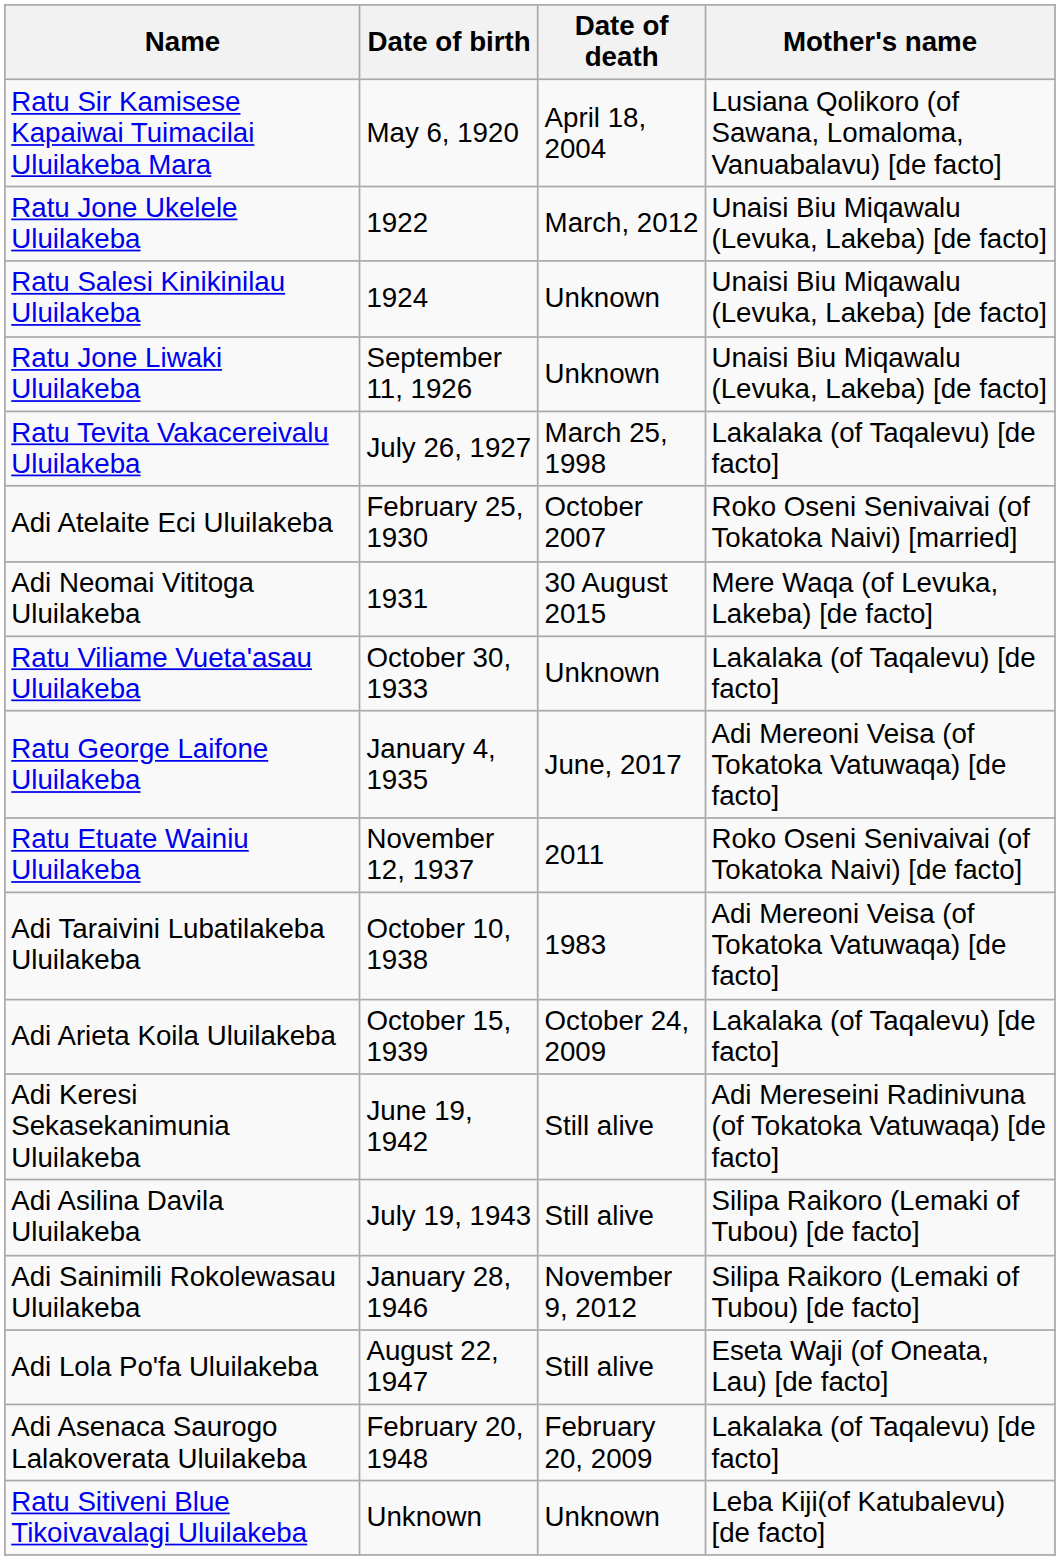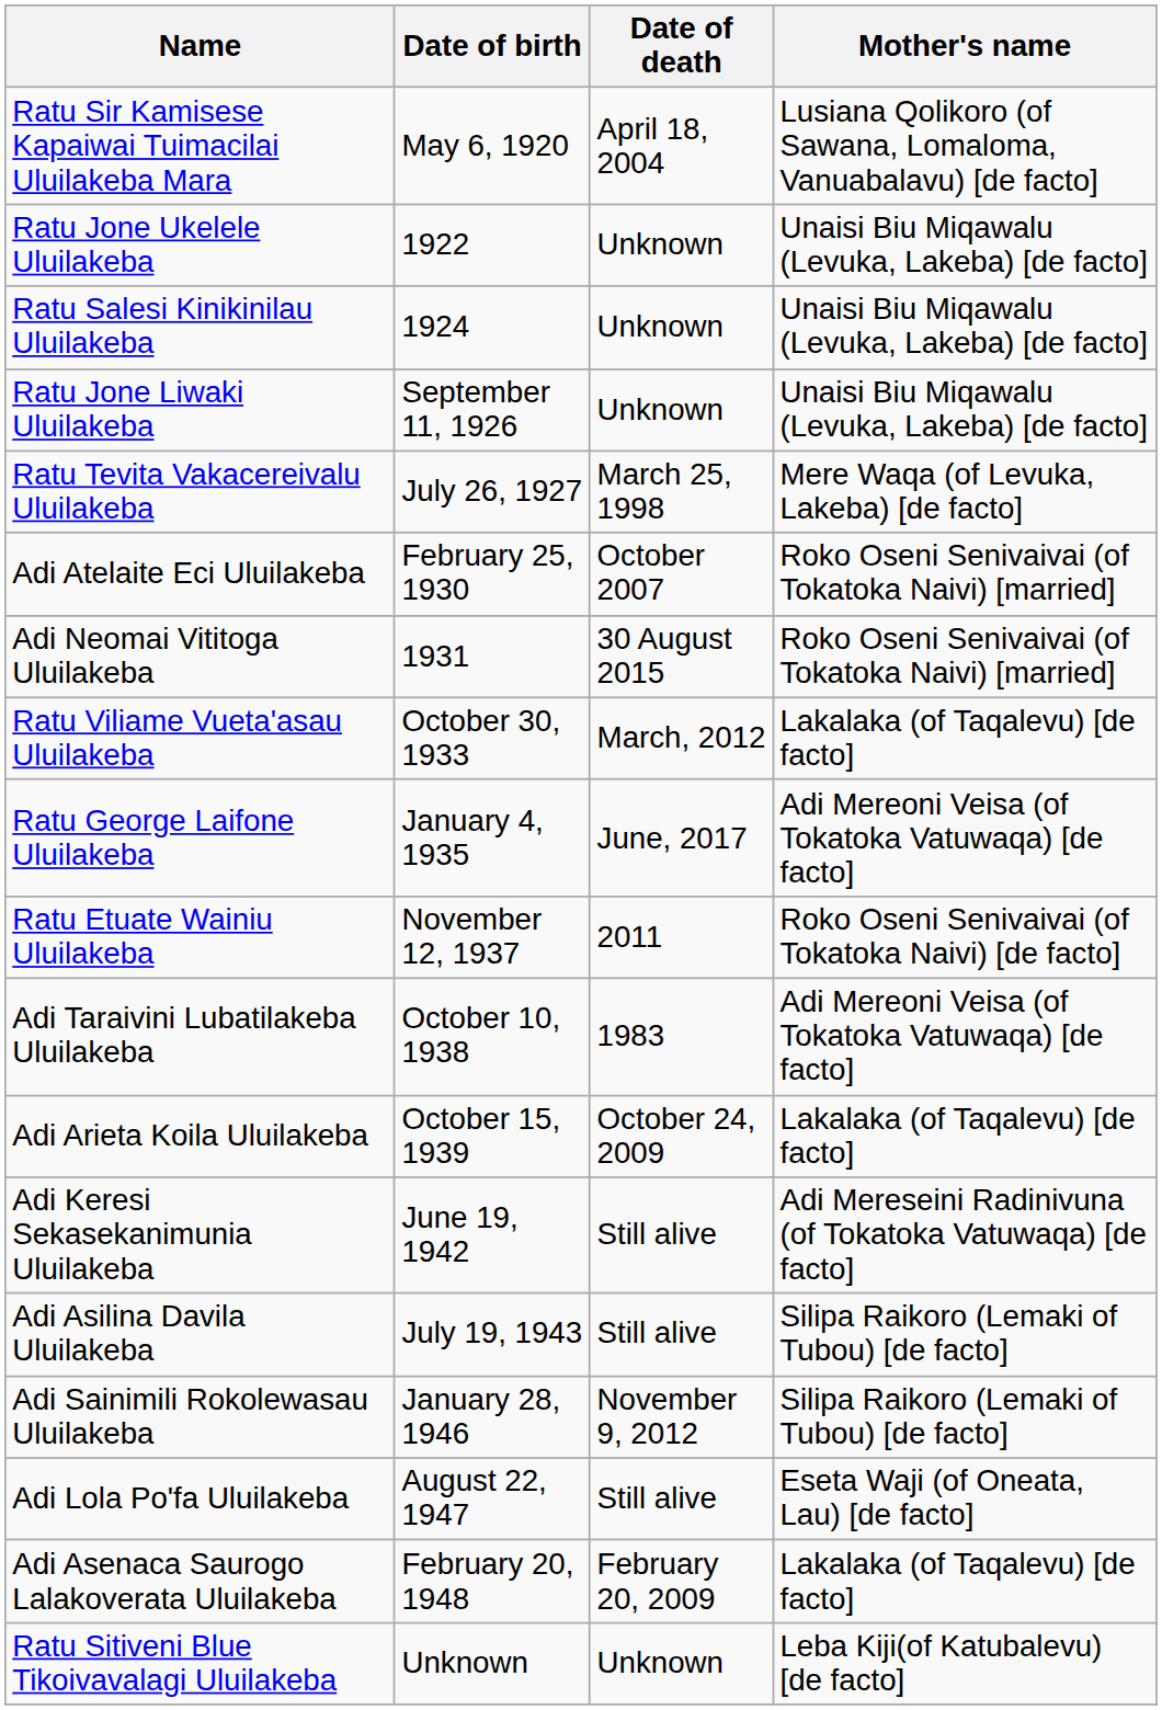Ratu Jone Ukelele Uluilakeba | Date of death: March, 2012 -> Unknown
Ratu Tevita Vakacereivalu Uluilakeba | Mother's name: Lakalaka (of Taqalevu) [de facto] -> Mere Waqa (of Levuka, Lakeba) [de facto]
Adi Neomai Vititoga Uluilakeba | Mother's name: Mere Waqa (of Levuka, Lakeba) [de facto] -> Roko Oseni Senivaivai (of Tokatoka Naivi) [married]
Ratu Viliame Vueta'asau Uluilakeba | Date of death: Unknown -> March, 2012
